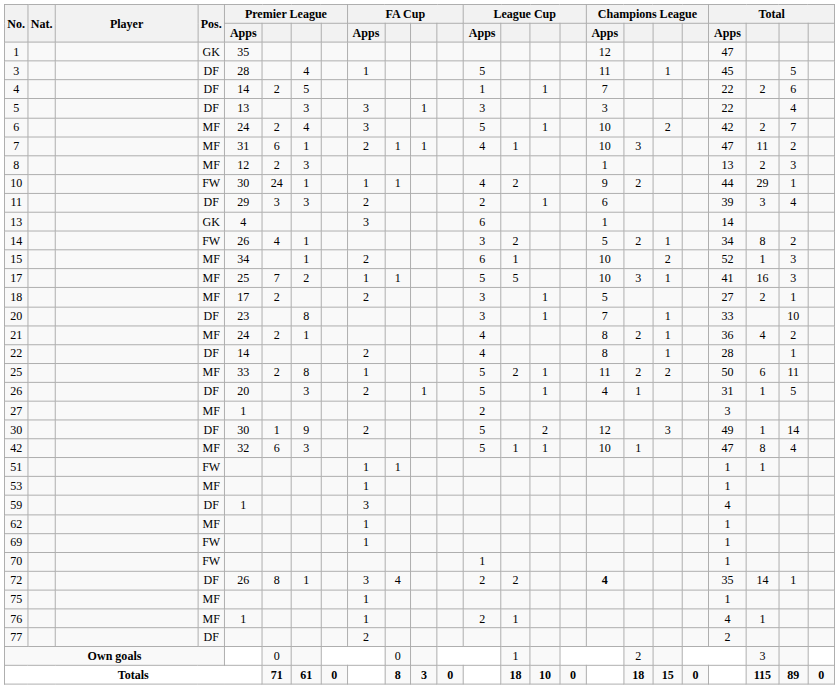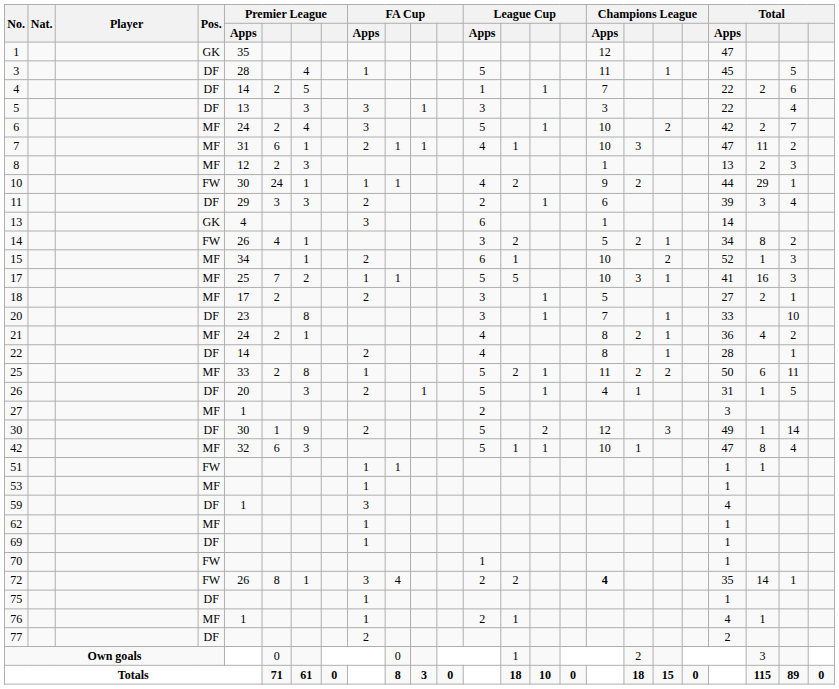69 | Pos.: FW -> DF
72 | Pos.: DF -> FW
75 | Pos.: MF -> DF
